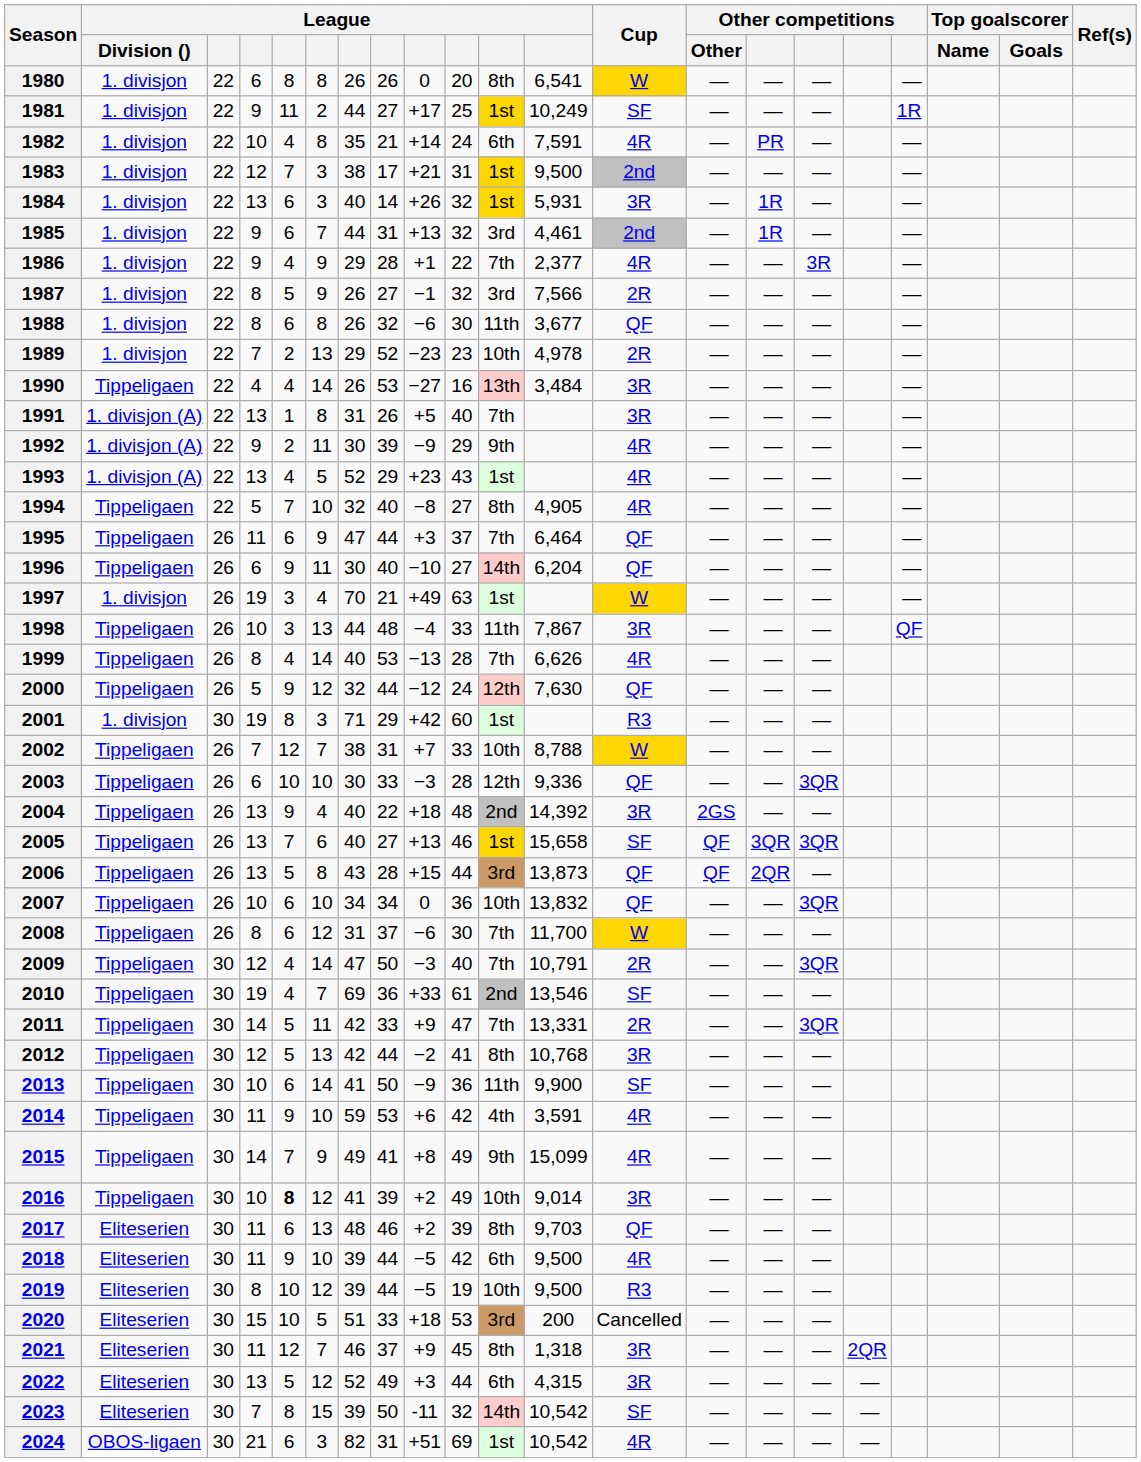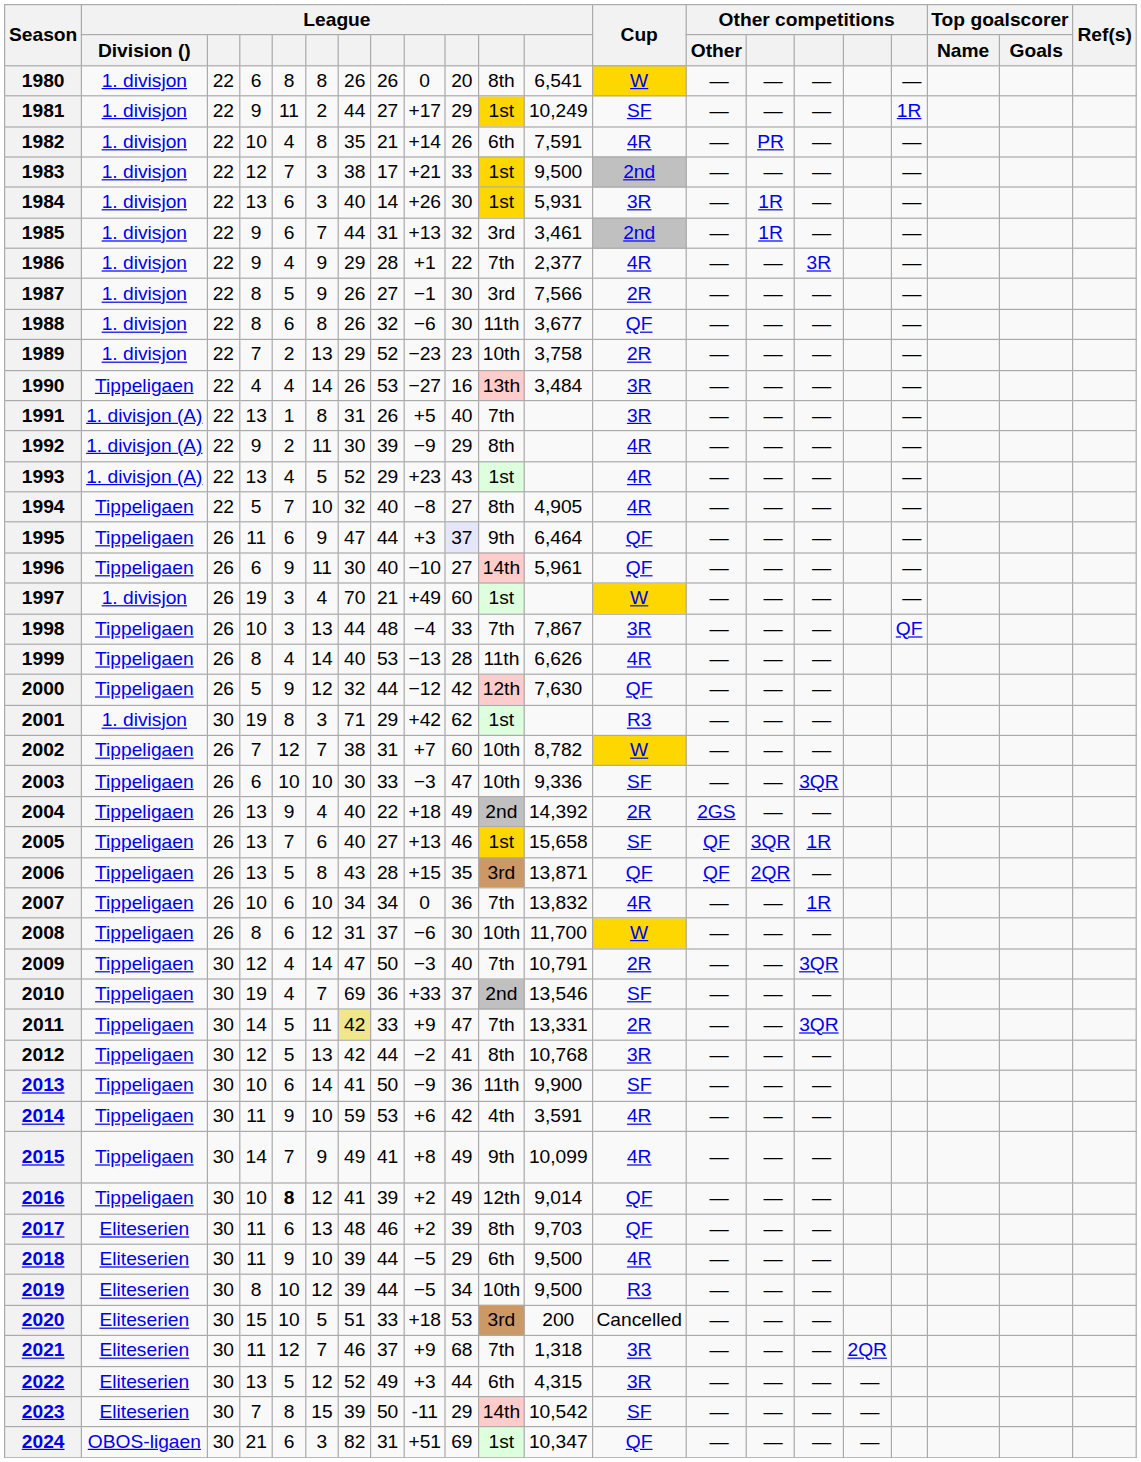1981 | column 10: 25 -> 29
1982 | column 10: 24 -> 26
1983 | column 10: 31 -> 33
1984 | column 10: 32 -> 30
1985 | column 12: 4,461 -> 3,461
1987 | column 10: 32 -> 30
1989 | column 12: 4,978 -> 3,758
1992 | column 11: 9th -> 8th
1995 | column 10: no background -> lavender background
1995 | column 11: 7th -> 9th
1996 | column 12: 6,204 -> 5,961
1997 | column 10: 63 -> 60
1998 | column 11: 11th -> 7th
1999 | column 11: 7th -> 11th
2000 | column 10: 24 -> 42
2001 | column 10: 60 -> 62
2002 | column 10: 33 -> 60
2002 | column 12: 8,788 -> 8,782
2003 | column 10: 28 -> 47
2003 | column 11: 12th -> 10th
2003 | Cup: QF -> SF
2004 | column 10: 48 -> 49
2004 | Cup: 3R -> 2R
2005 | column 16: 3QR -> 1R
2006 | column 10: 44 -> 35
2006 | column 12: 13,873 -> 13,871
2007 | column 11: 10th -> 7th
2007 | Cup: QF -> 4R
2007 | column 16: 3QR -> 1R
2008 | column 11: 7th -> 10th
2010 | column 10: 61 -> 37
2011 | column 7: no background -> khaki background
2015 | column 12: 15,099 -> 10,099
2016 | column 11: 10th -> 12th
2016 | Cup: 3R -> QF
2018 | column 10: 42 -> 29
2019 | column 10: 19 -> 34
2021 | column 10: 45 -> 68
2021 | column 11: 8th -> 7th
2023 | column 10: 32 -> 29
2024 | column 12: 10,542 -> 10,347
2024 | Cup: 4R -> QF
